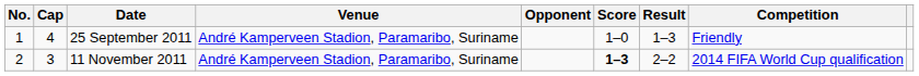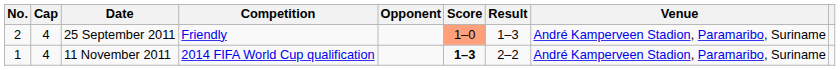columns swapped: Venue <-> Competition
25 September 2011 | No.: 1 -> 2
25 September 2011 | Score: no background -> lightsalmon background
11 November 2011 | No.: 2 -> 1
11 November 2011 | Cap: 3 -> 4
